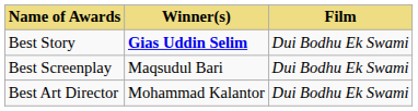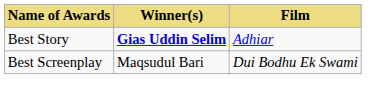Best Story | Film: Dui Bodhu Ek Swami -> Adhiar
- row: Best Art Director | Mohammad Kalantor | Dui Bodhu Ek Swami
